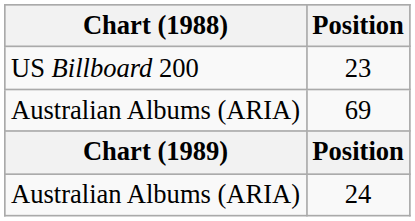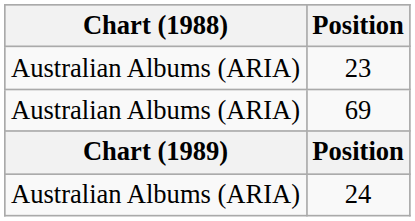23 | Chart (1988): US Billboard 200 -> Australian Albums (ARIA)
